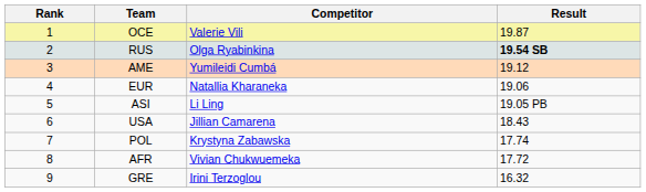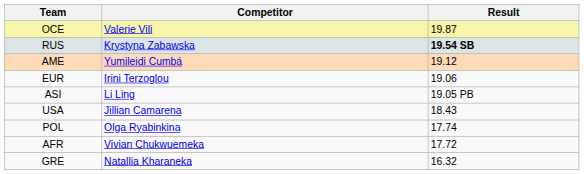- column: Rank | 1 | 2 | 3 | 4 | 5 | 6 | 7 | 8 | 9
RUS | Competitor: Olga Ryabinkina -> Krystyna Zabawska
EUR | Competitor: Natallia Kharaneka -> Irini Terzoglou
POL | Competitor: Krystyna Zabawska -> Olga Ryabinkina
GRE | Competitor: Irini Terzoglou -> Natallia Kharaneka
